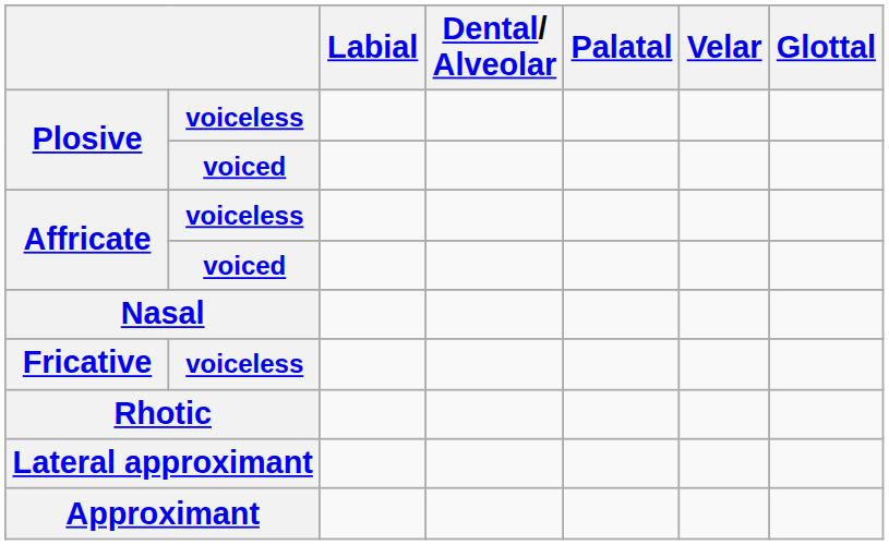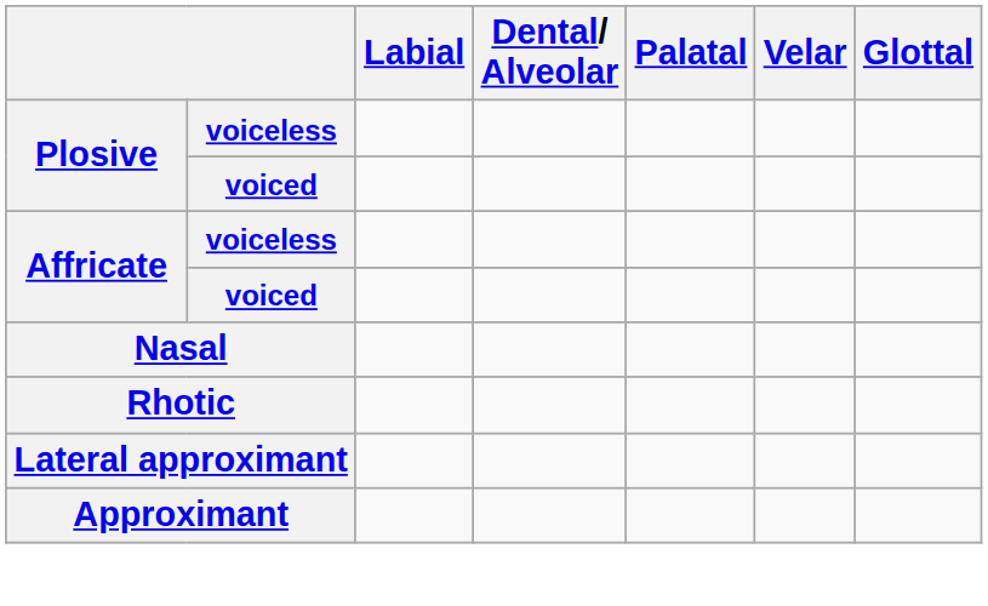- row: Fricative | voiceless
